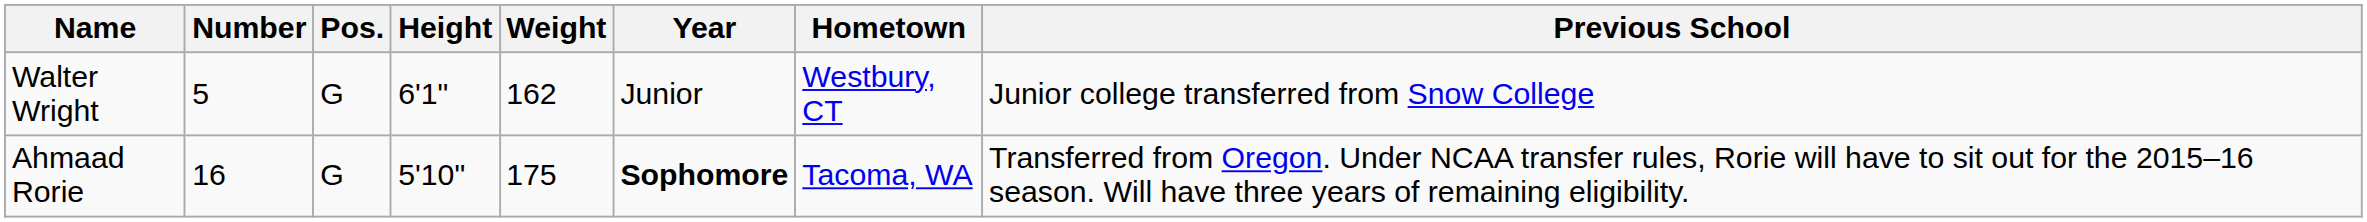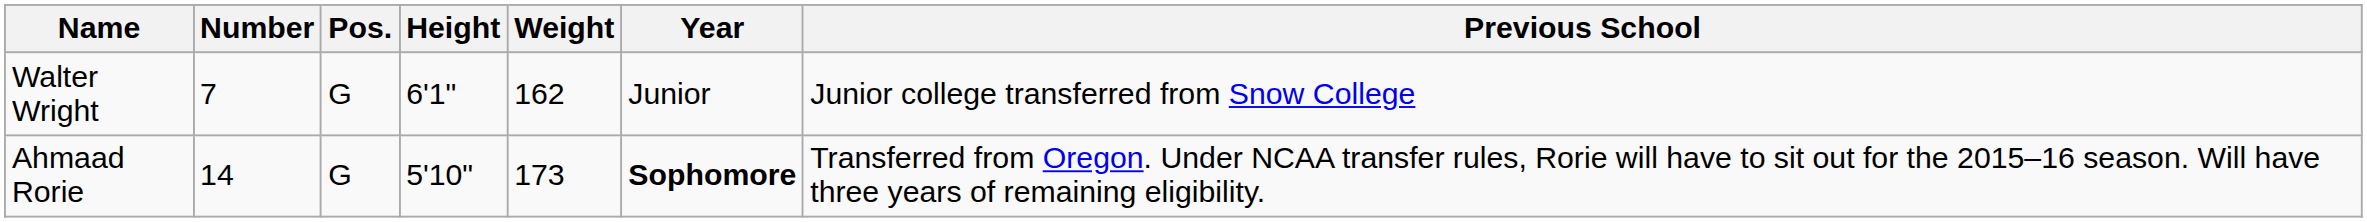- column: Hometown | Westbury, CT | Tacoma, WA
Walter Wright | Number: 5 -> 7
Ahmaad Rorie | Number: 16 -> 14
Ahmaad Rorie | Weight: 175 -> 173
